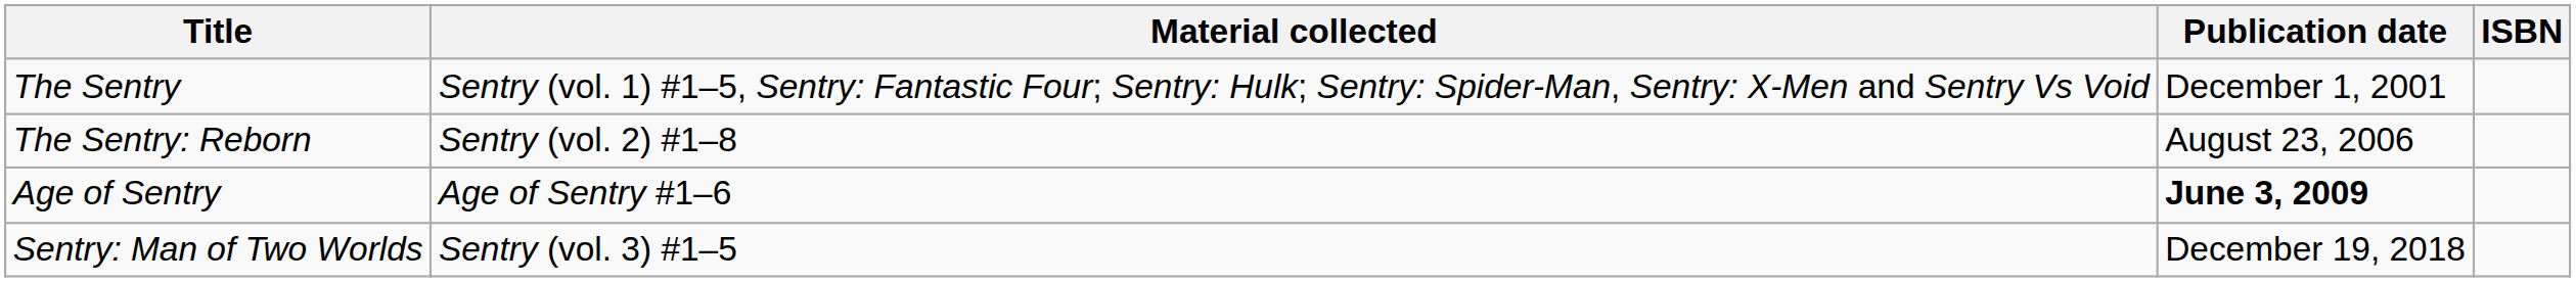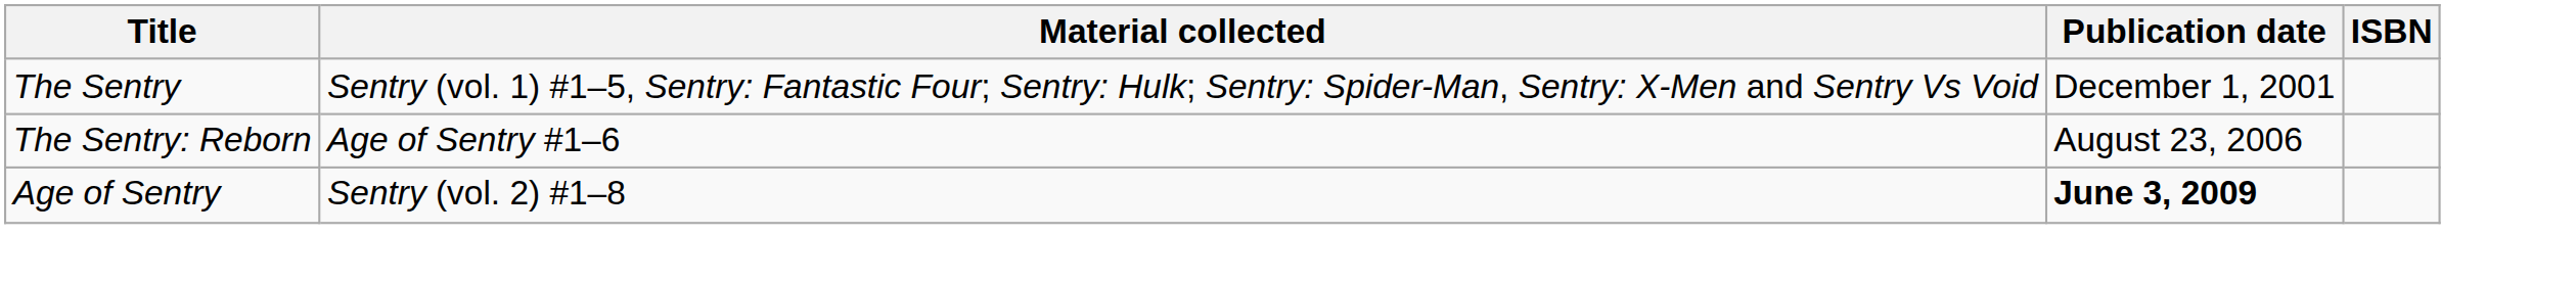The Sentry: Reborn | Material collected: Sentry (vol. 2) #1–8 -> Age of Sentry #1–6
Age of Sentry | Material collected: Age of Sentry #1–6 -> Sentry (vol. 2) #1–8
- row: Sentry: Man of Two Worlds | Sentry (vol. 3) #1–5 | December 19, 2018
